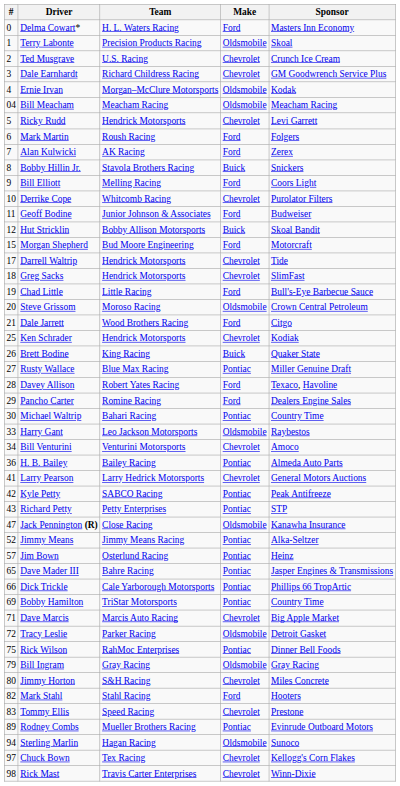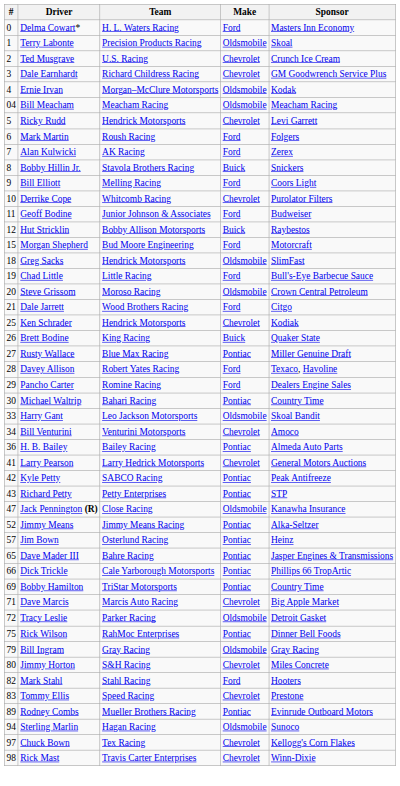Hut Stricklin | Sponsor: Skoal Bandit -> Raybestos
- row: 17 | Darrell Waltrip | Hendrick Motorsports | Chevrolet | Tide
Greg Sacks | Make: Chevrolet -> Oldsmobile
Harry Gant | Sponsor: Raybestos -> Skoal Bandit
